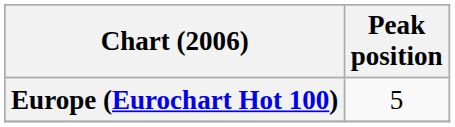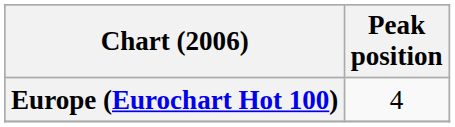Europe (Eurochart Hot 100) | Peak position: 5 -> 4
